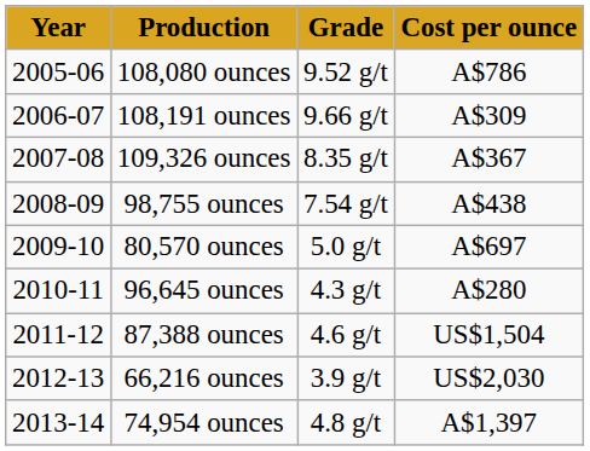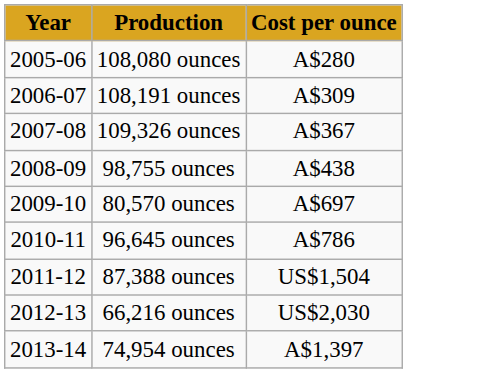- column: Grade | 9.52 g/t | 9.66 g/t | 8.35 g/t | 7.54 g/t | 5.0 g/t | 4.3 g/t | 4.6 g/t | 3.9 g/t | 4.8 g/t
108,080 ounces | Cost per ounce: A$786 -> A$280
96,645 ounces | Cost per ounce: A$280 -> A$786
